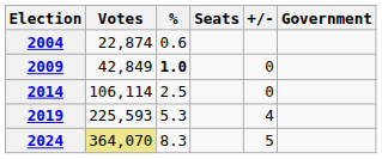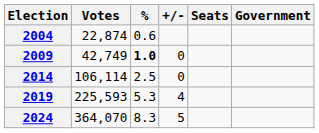columns swapped: Seats <-> +/-
2009 | Votes: 42,849 -> 42,749
2024 | Votes: khaki background -> no background
